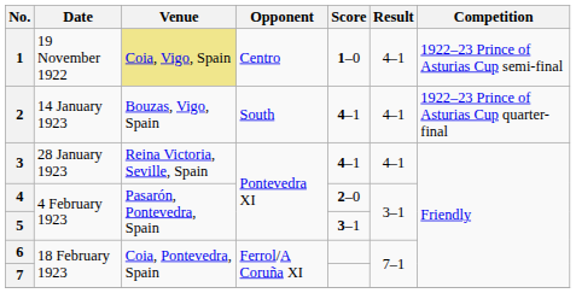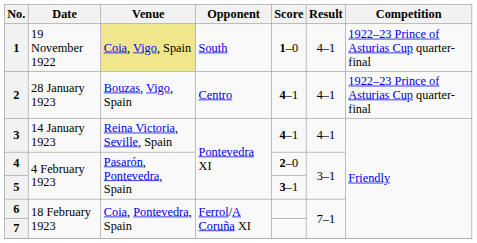1 | Opponent: Centro -> South
1 | Competition: 1922–23 Prince of Asturias Cup semi-final -> 1922–23 Prince of Asturias Cup quarter-final
2 | Date: 14 January 1923 -> 28 January 1923
2 | Opponent: South -> Centro
3 | Date: 28 January 1923 -> 14 January 1923
